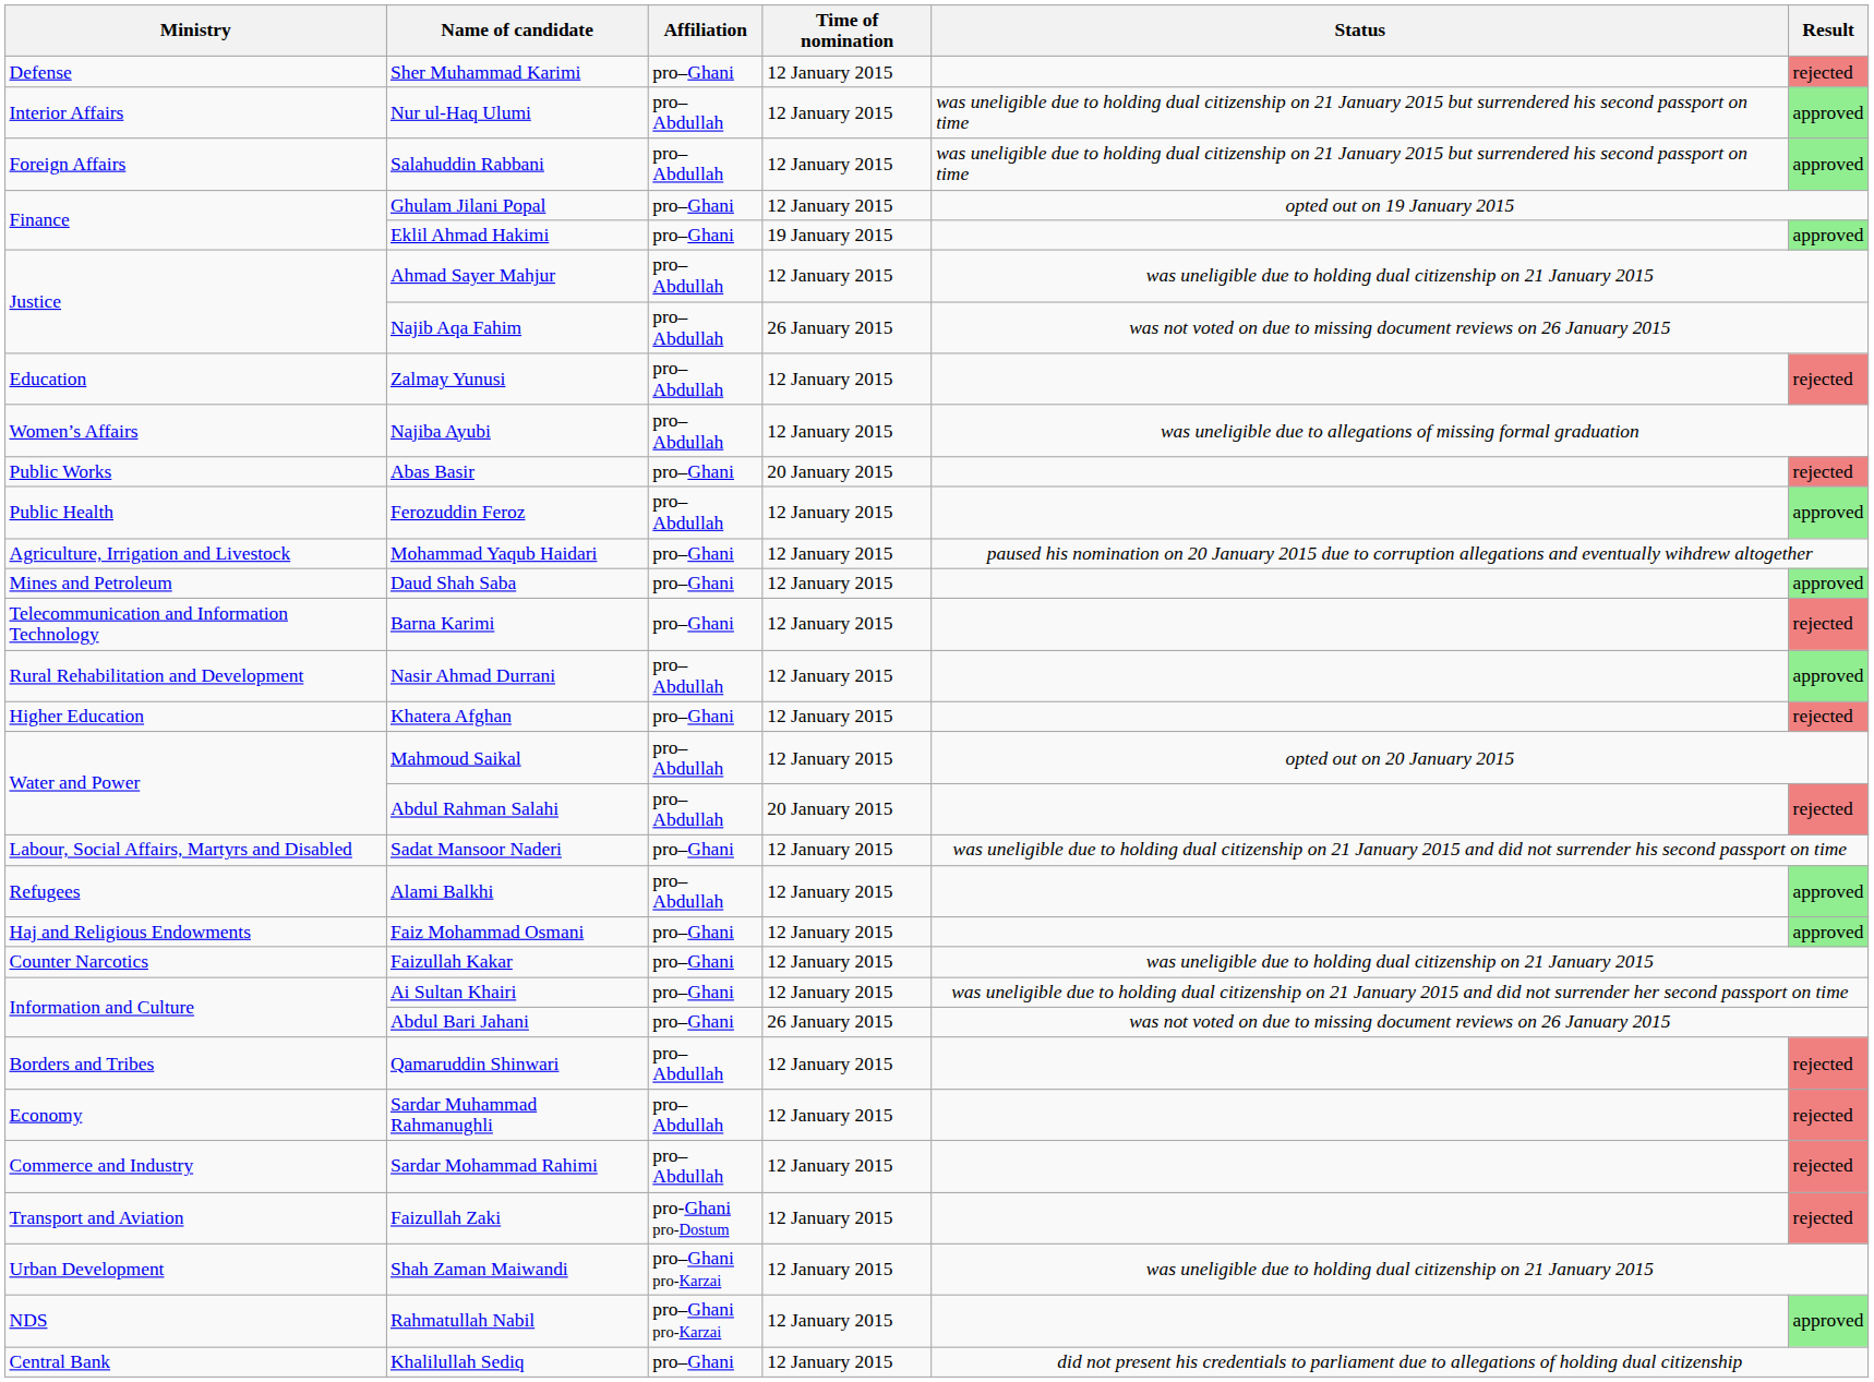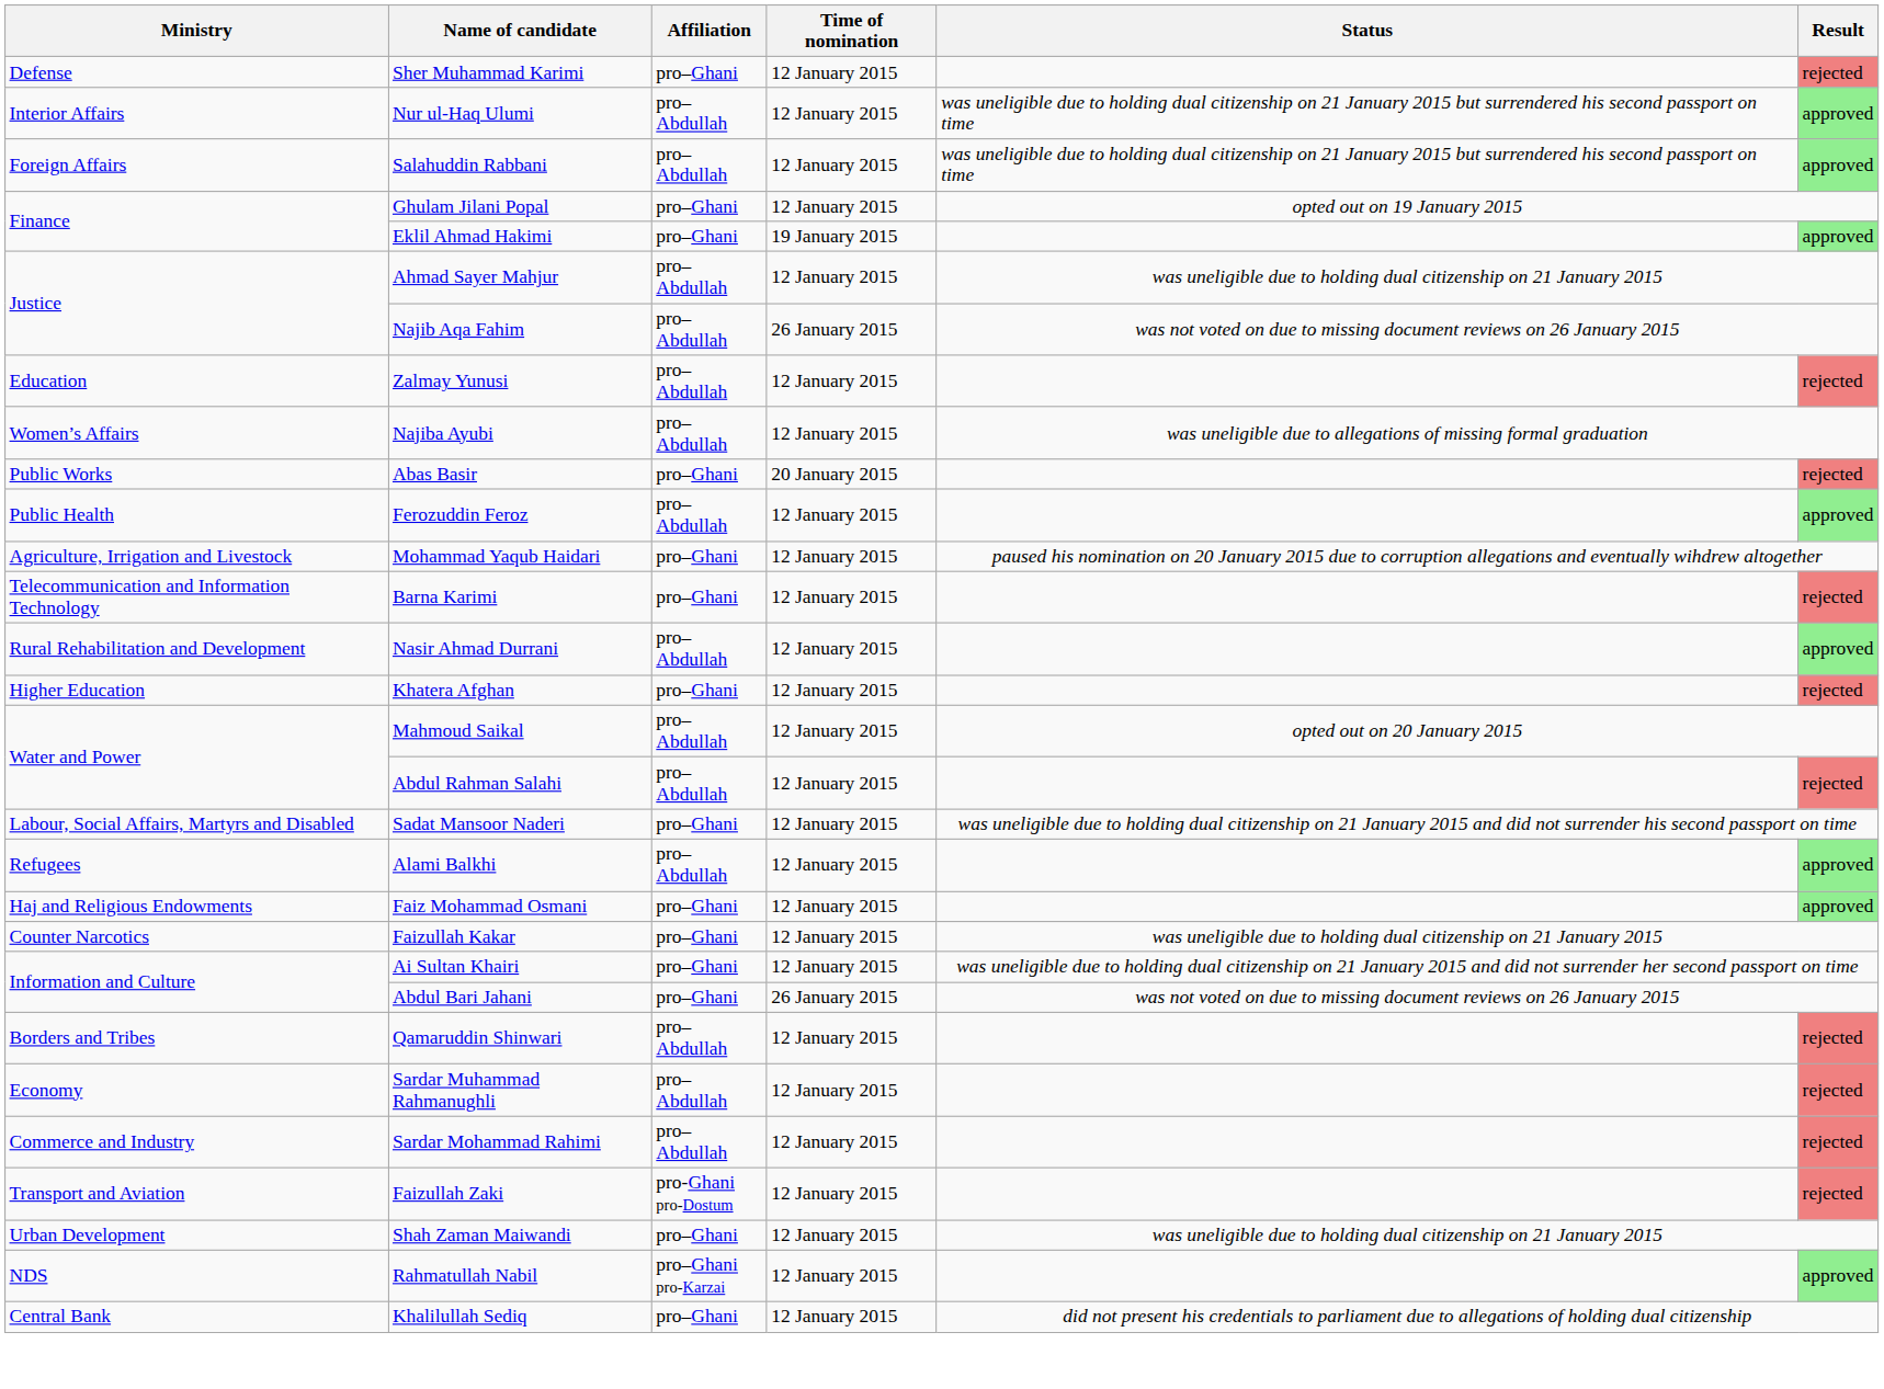- row: Mines and Petroleum | Daud Shah Saba | pro–Ghani | 12 January 2015 | approved
Abdul Rahman Salahi | Time of nomination: 20 January 2015 -> 12 January 2015
Shah Zaman Maiwandi | Affiliation: pro–Ghani pro-Karzai -> pro–Ghani
